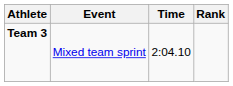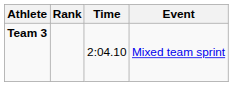columns swapped: Event <-> Rank
